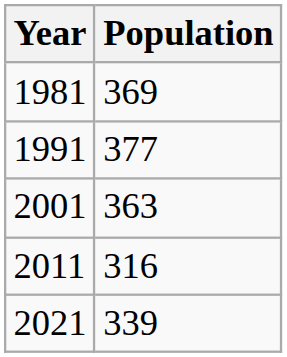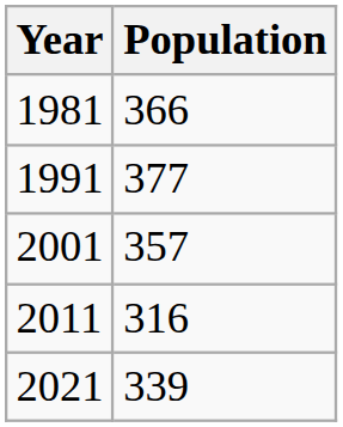1981 | Population: 369 -> 366
2001 | Population: 363 -> 357
